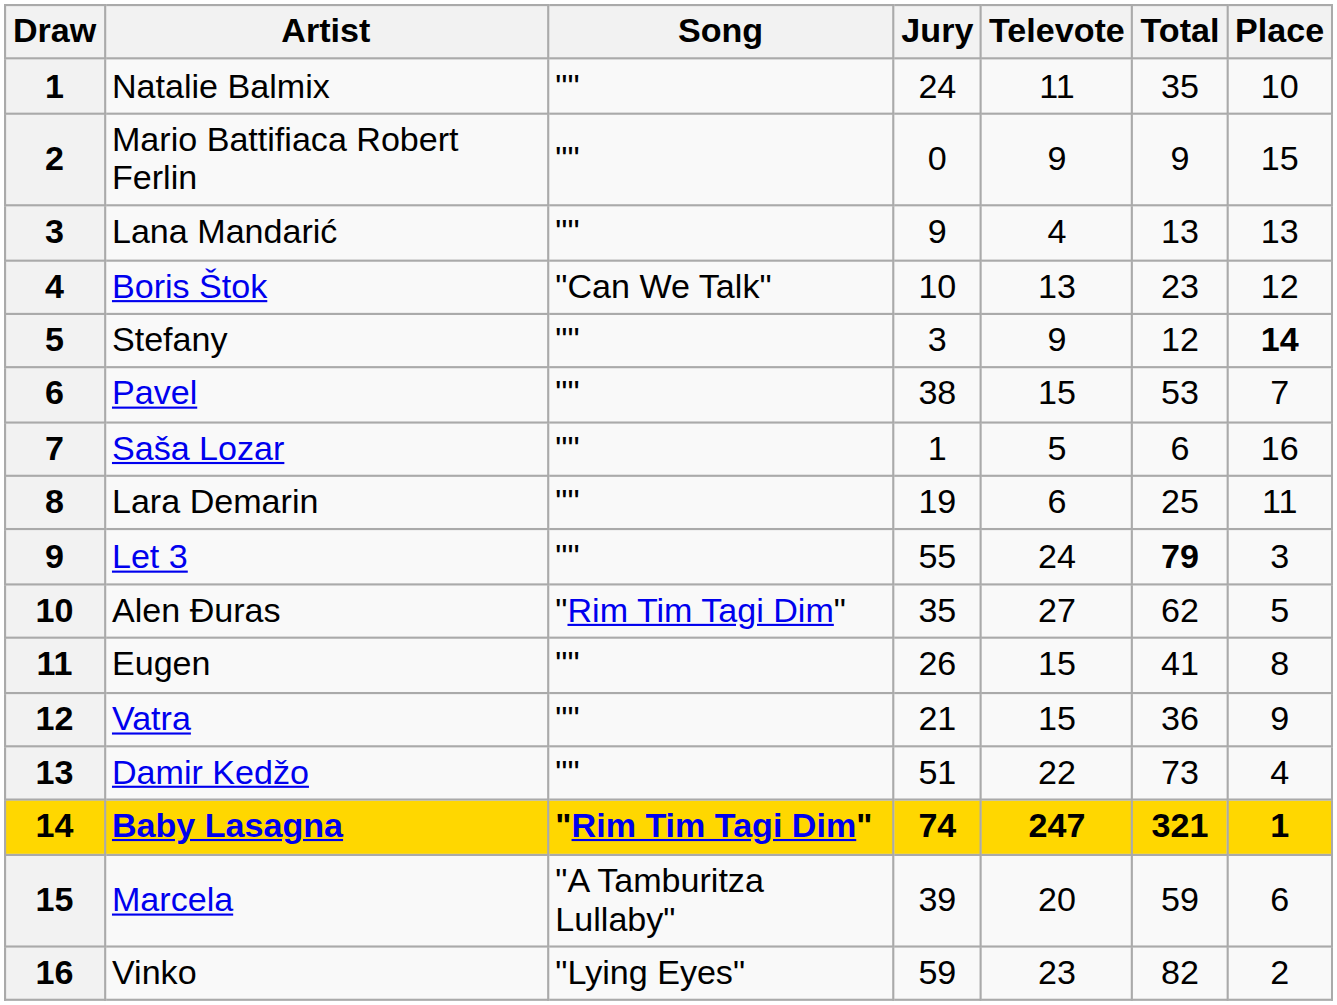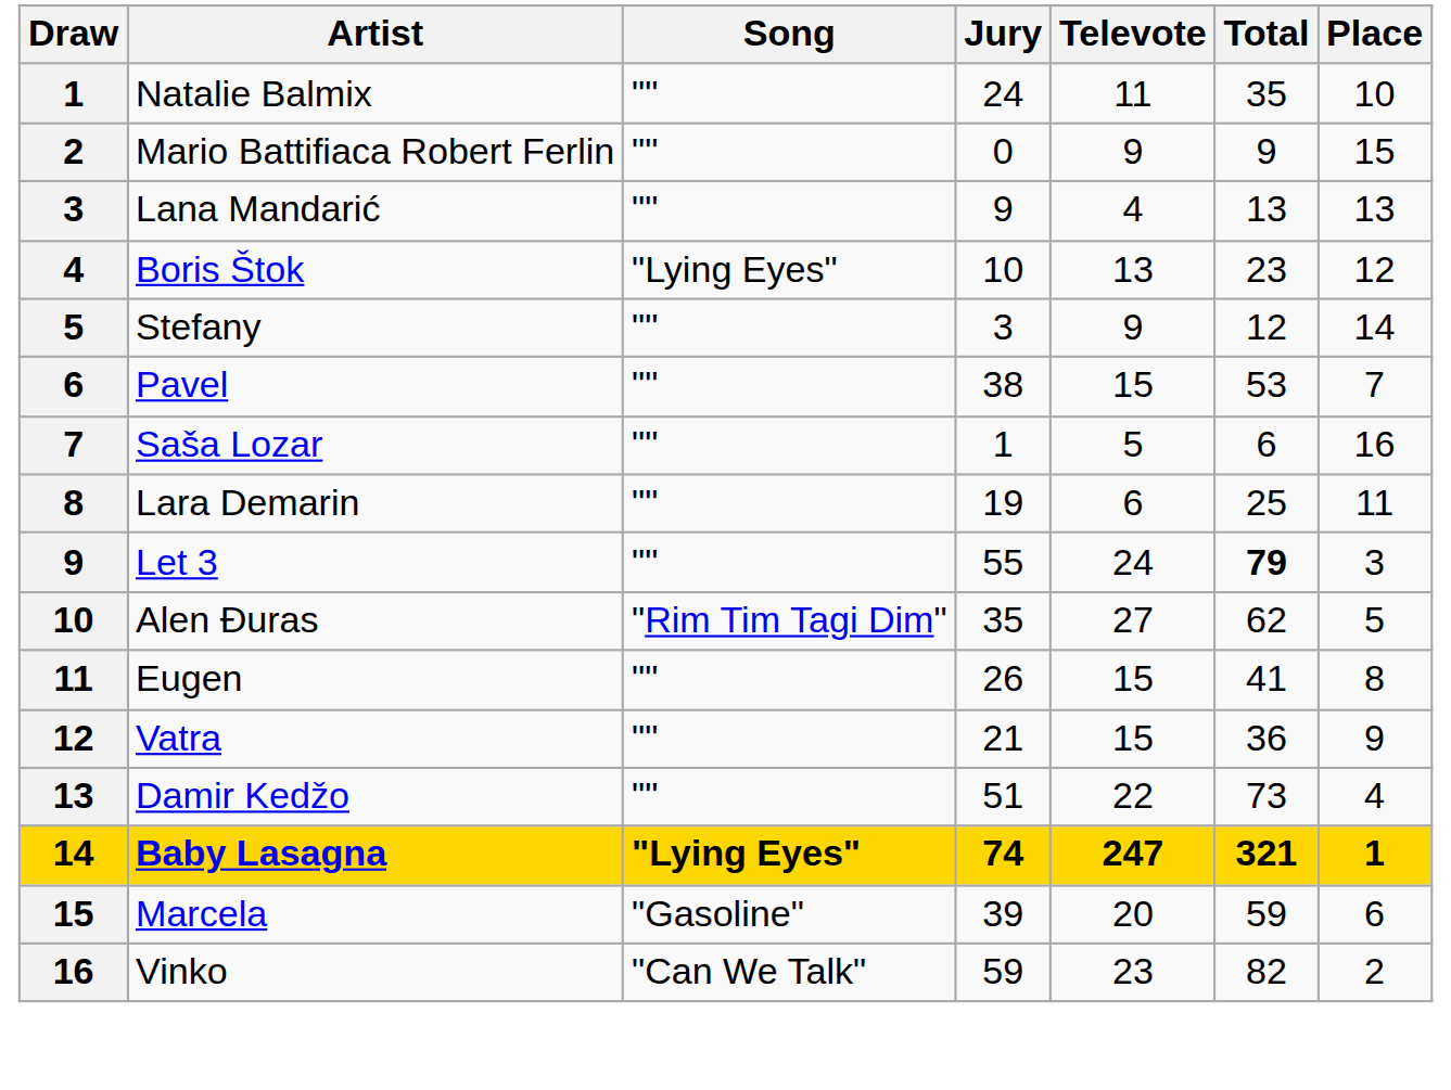Boris Štok | Song: "Can We Talk" -> "Lying Eyes"
Stefany | Place: bold -> normal
Baby Lasagna | Song: "Rim Tim Tagi Dim" -> "Lying Eyes"
Marcela | Song: "A Tamburitza Lullaby" -> "Gasoline"
Vinko | Song: "Lying Eyes" -> "Can We Talk"
